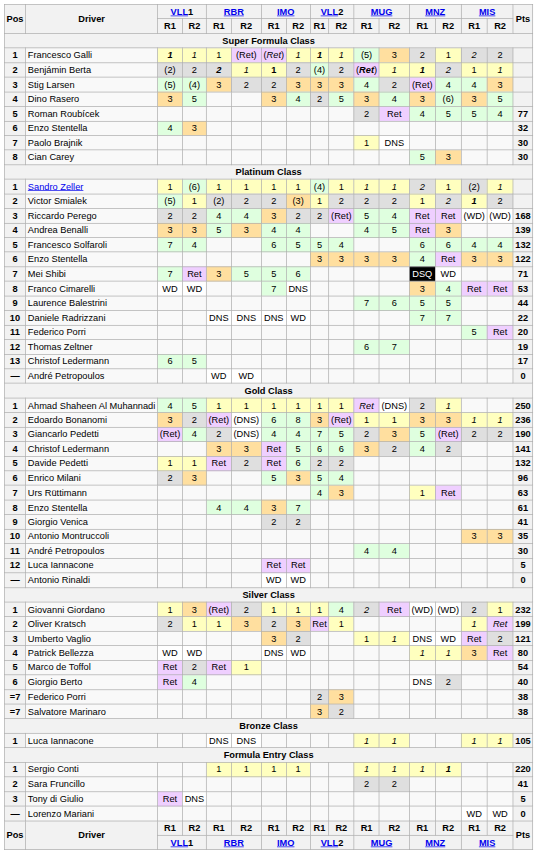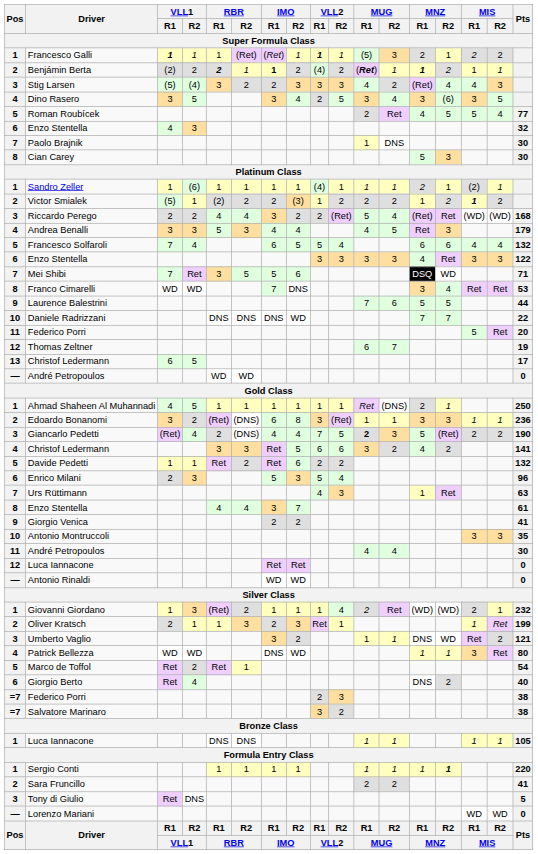Riccardo Perego | MNZ / R1: Ret -> (Ret)
Andrea Benalli | Pts: 139 -> 179
Giancarlo Pedetti | MUG / R1: normal -> bold
12 / Luca Iannacone | Pts: 5 -> 0
